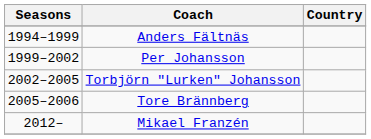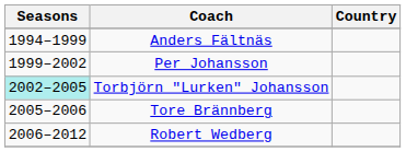Torbjörn "Lurken" Johansson | Seasons: no background -> paleturquoise background
+ row: 2006–2012 | Robert Wedberg
- row: 2012– | Mikael Franzén
